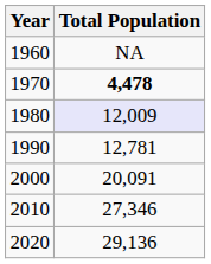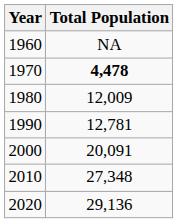1980 | Total Population: lavender background -> no background
2010 | Total Population: 27,346 -> 27,348
